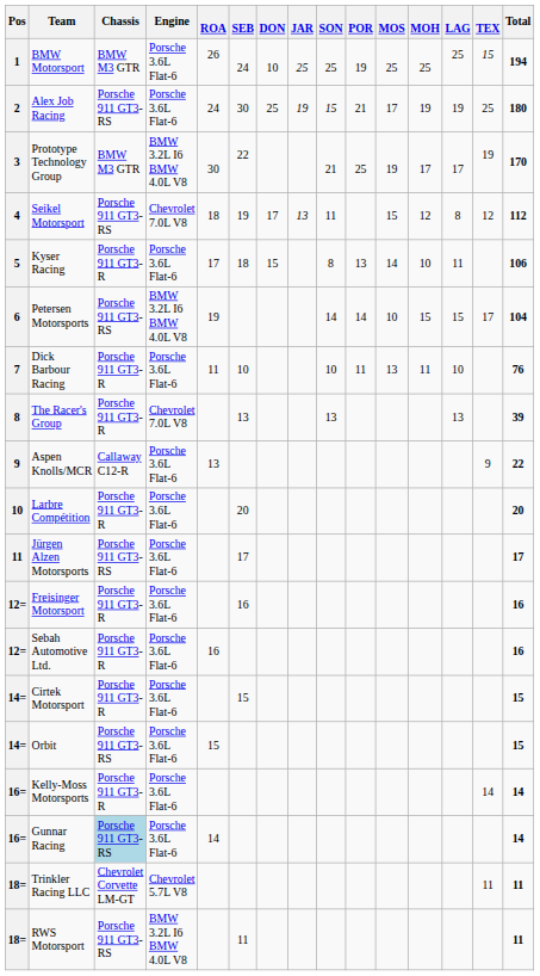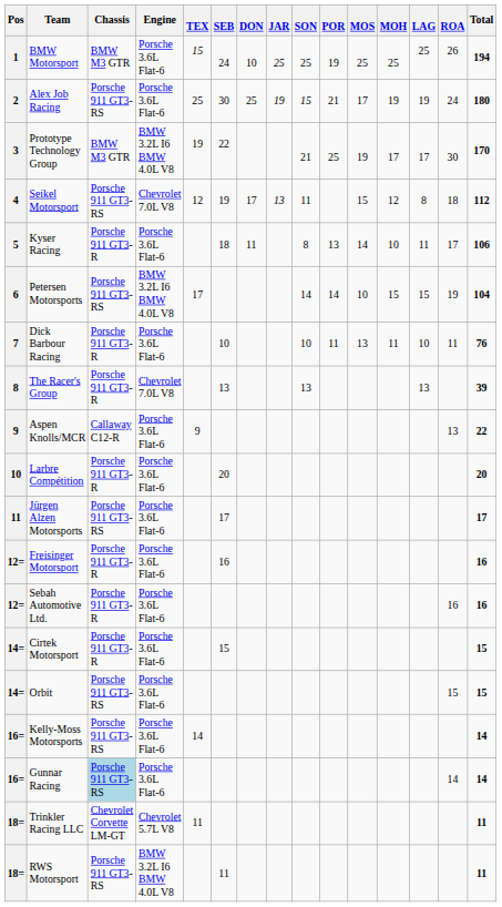columns swapped: TEX <-> ROA
Kyser Racing | DON: 15 -> 11
Kelly-Moss Motorsports | Chassis: Porsche 911 GT3-R -> Porsche 911 GT3-RS
